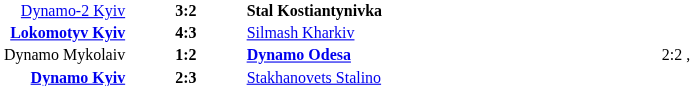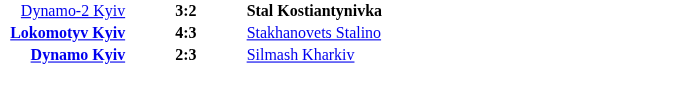Lokomotyv Kyiv | column 3: Silmash Kharkiv -> Stakhanovets Stalino
- row: Dynamo Mykolaiv | 1:2 | Dynamo Odesa | 2:2 ,
Dynamo Kyiv | column 3: Stakhanovets Stalino -> Silmash Kharkiv
